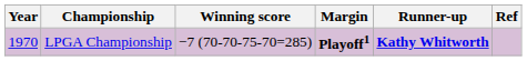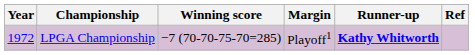LPGA Championship | Year: 1970 -> 1972
LPGA Championship | Margin: bold -> normal
